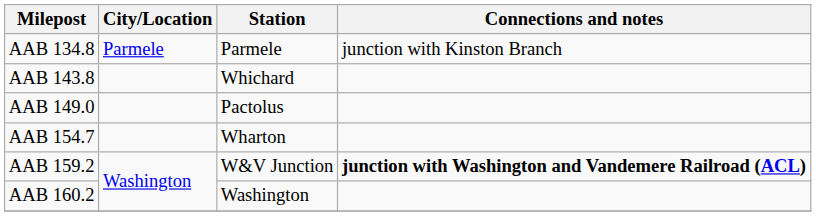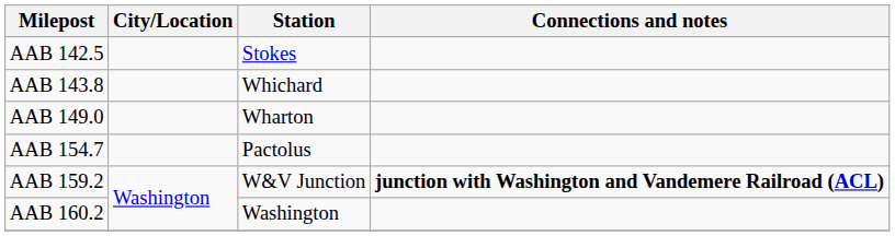- row: AAB 134.8 | Parmele | Parmele | junction with Kinston Branch
+ row: AAB 142.5 | Stokes
AAB 149.0 | Station: Pactolus -> Wharton
AAB 154.7 | Station: Wharton -> Pactolus
